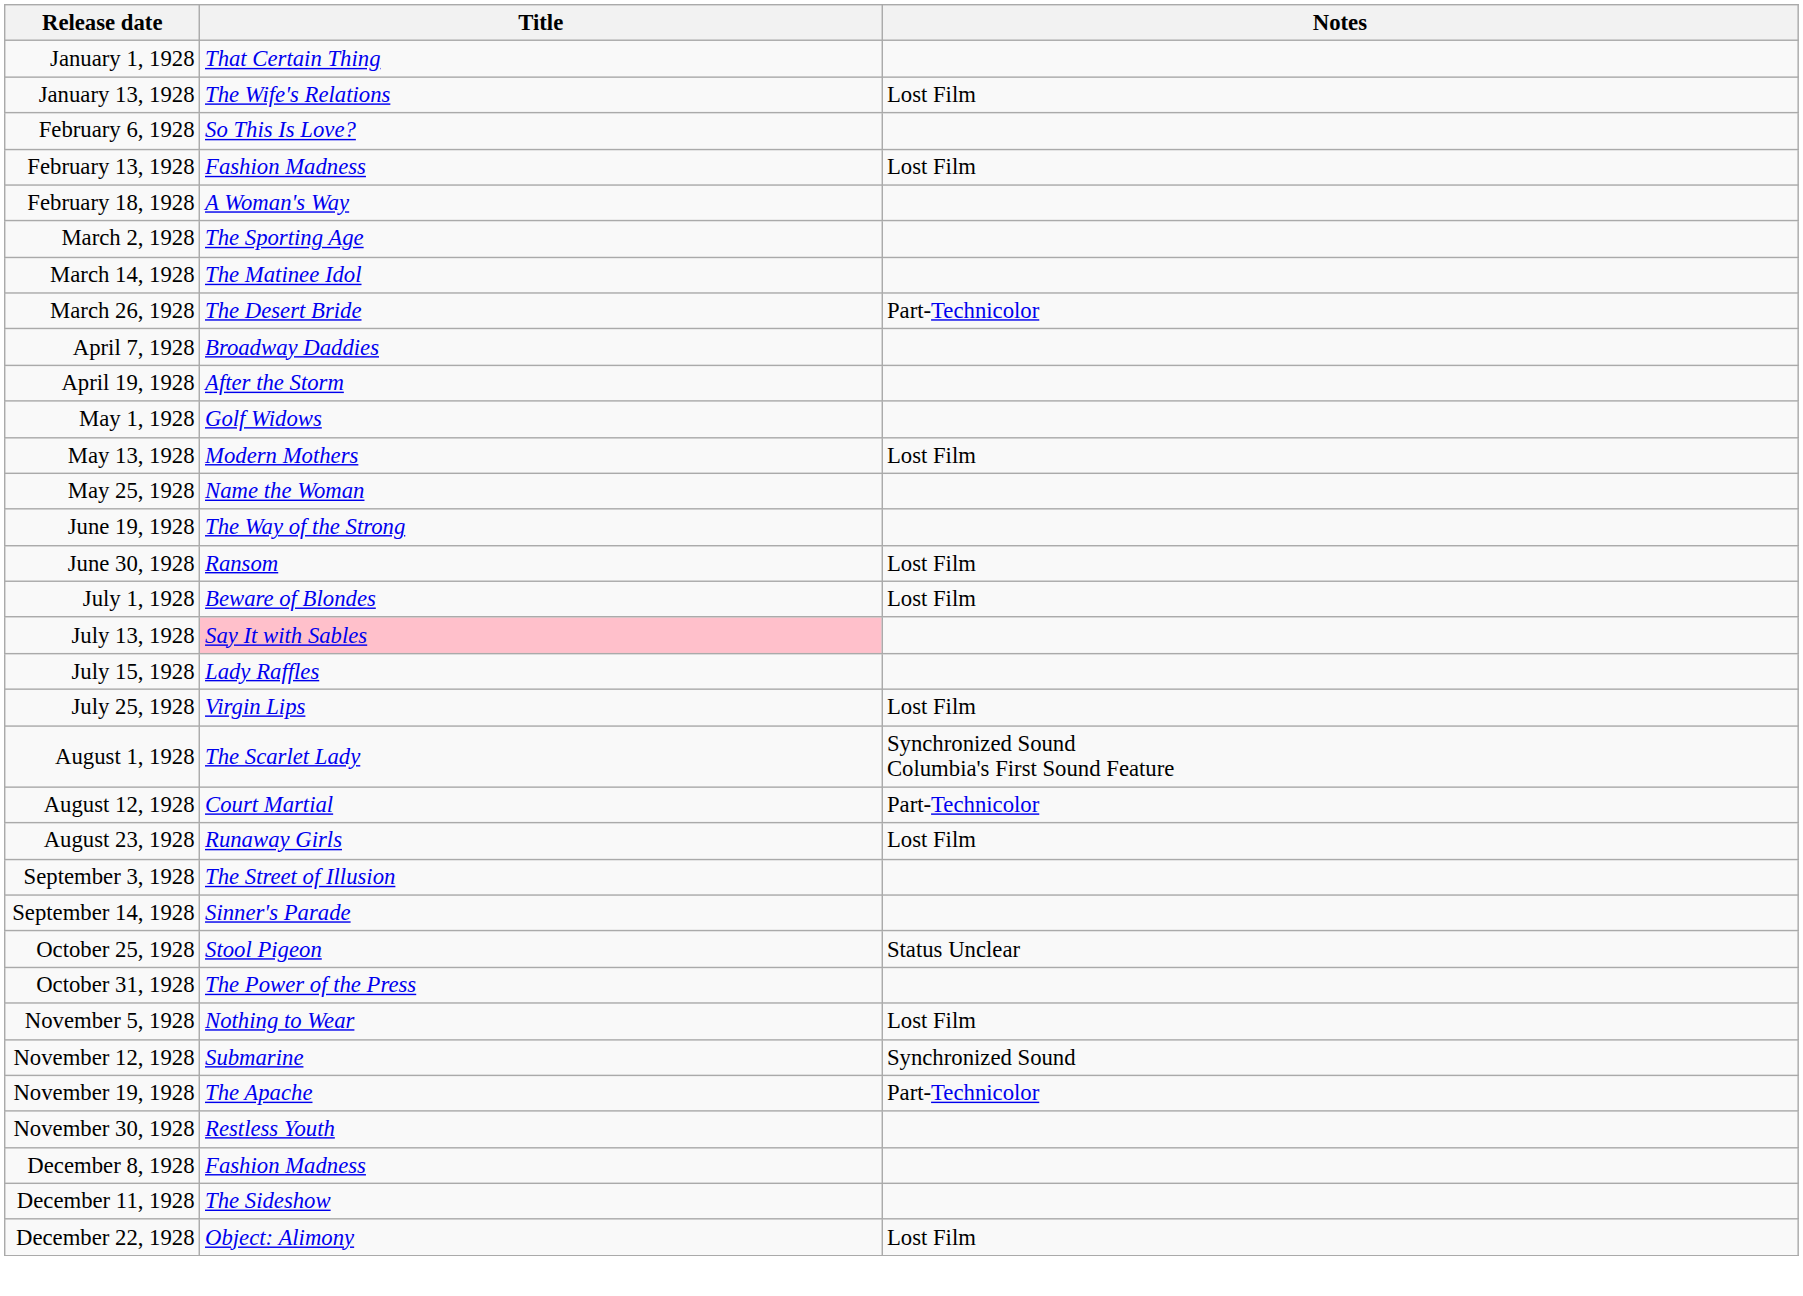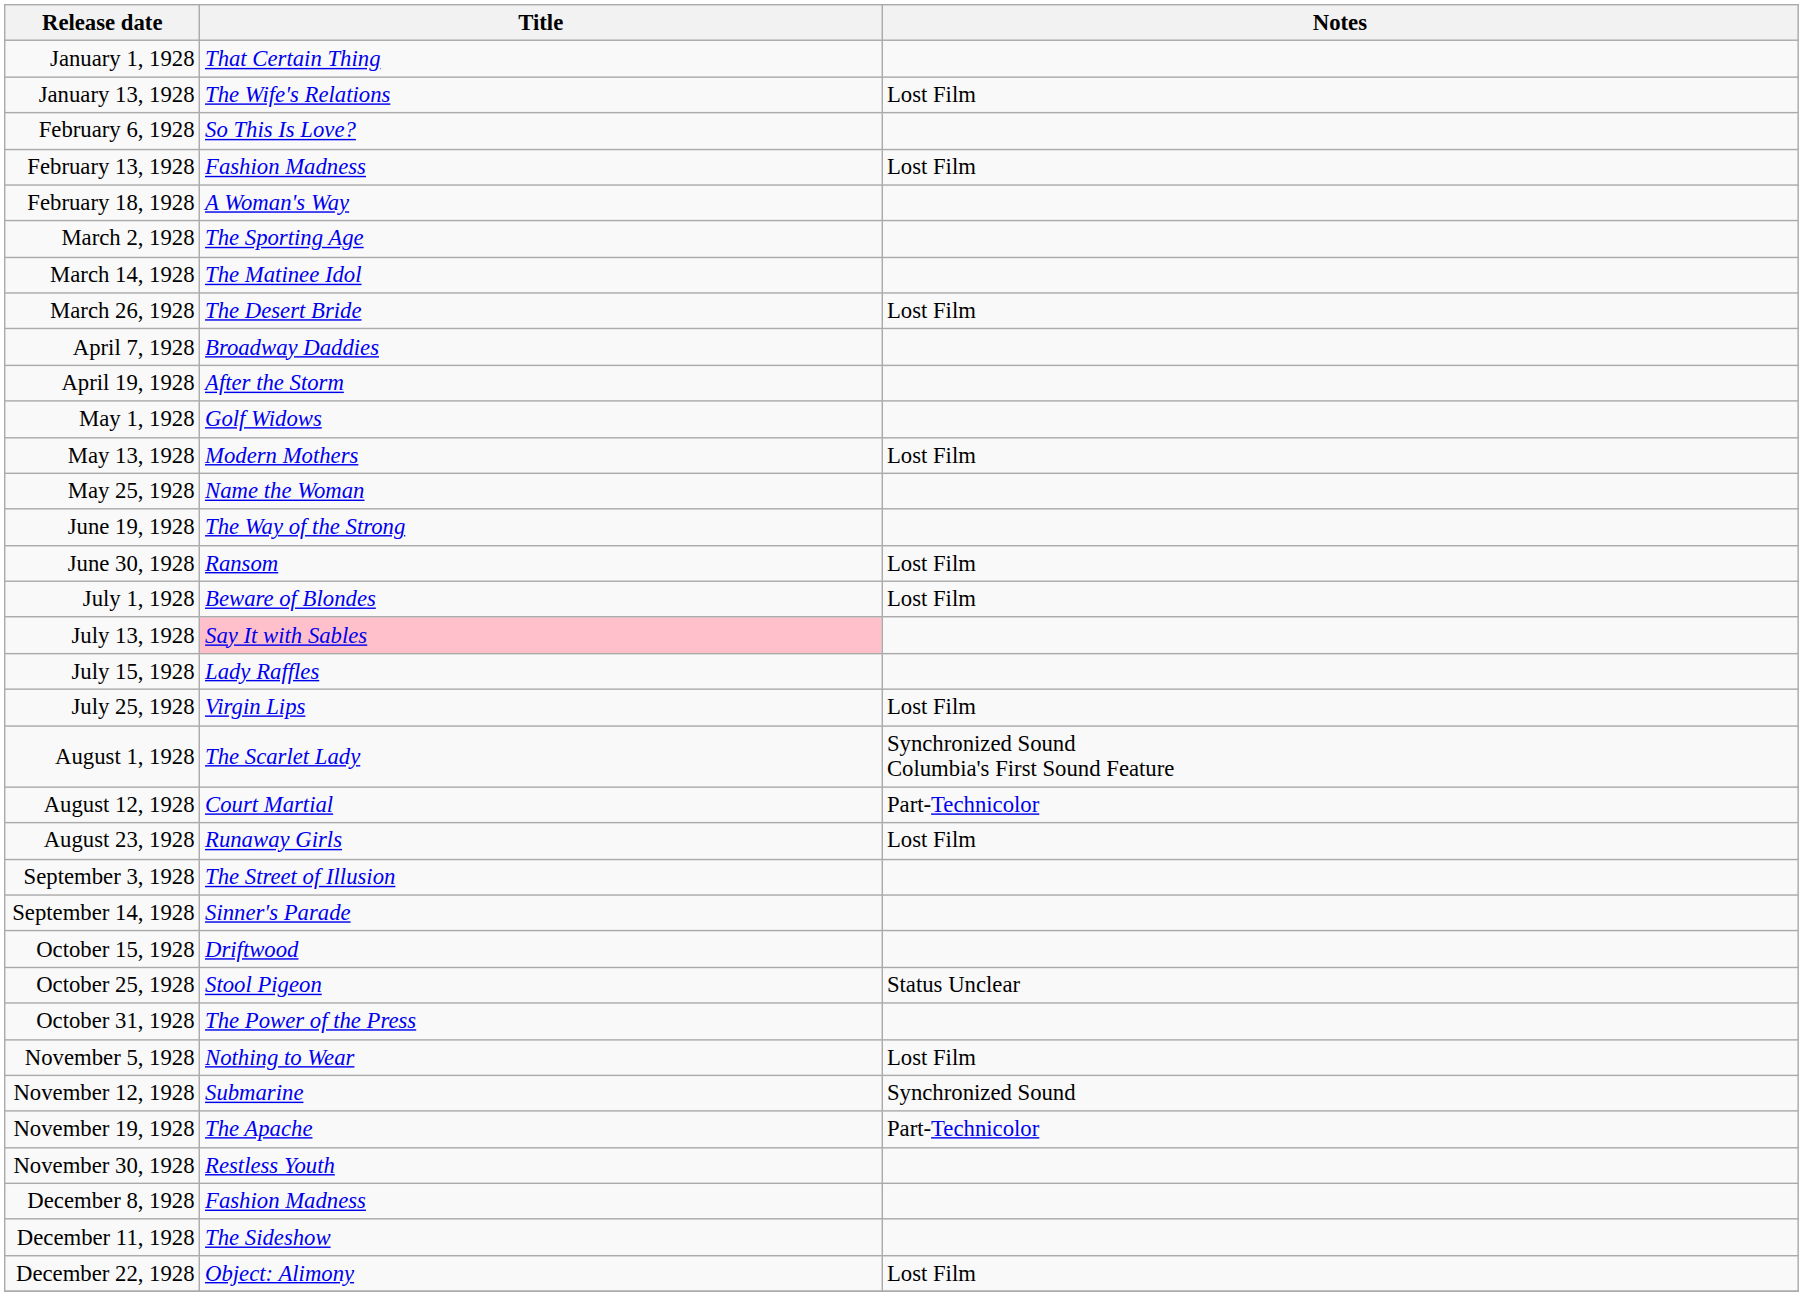March 26, 1928 | Notes: Part-Technicolor -> Lost Film
+ row: October 15, 1928 | Driftwood
